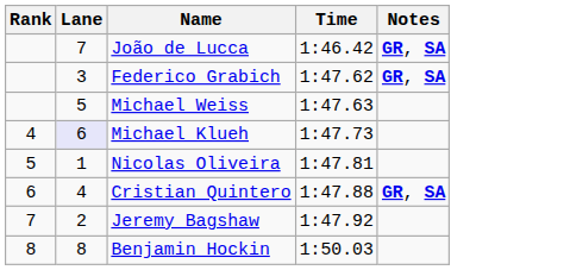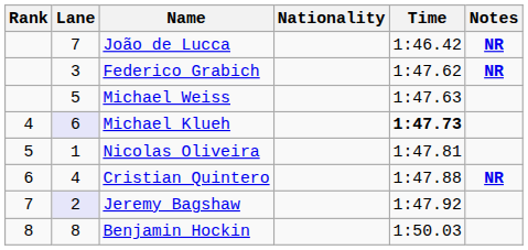+ column: Nationality
João de Lucca | Notes: GR, SA -> NR
Federico Grabich | Notes: GR, SA -> NR
Michael Klueh | Time: normal -> bold
Cristian Quintero | Notes: GR, SA -> NR
Jeremy Bagshaw | Lane: no background -> lavender background
